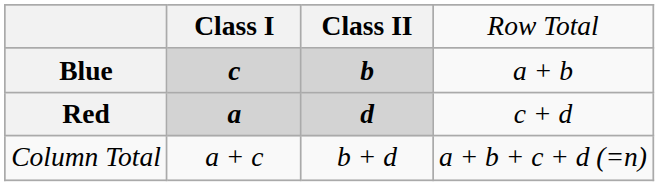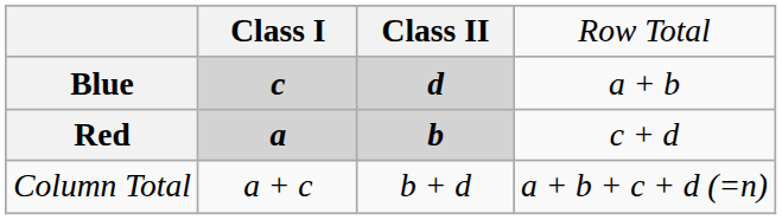Blue | column 3: b -> d
Red | column 3: d -> b
